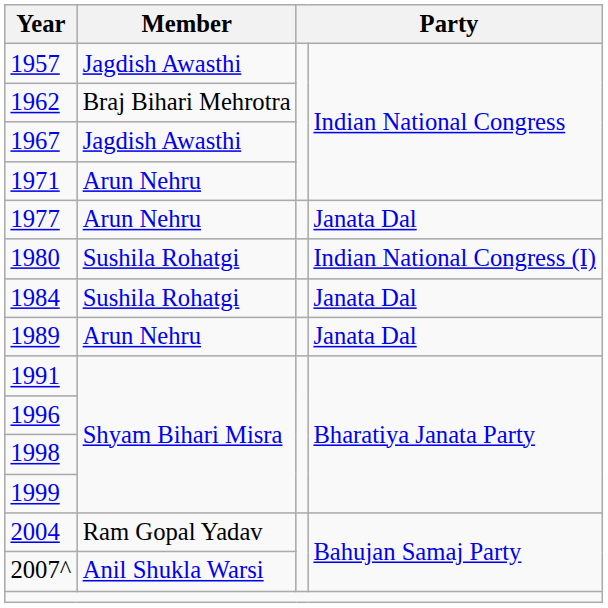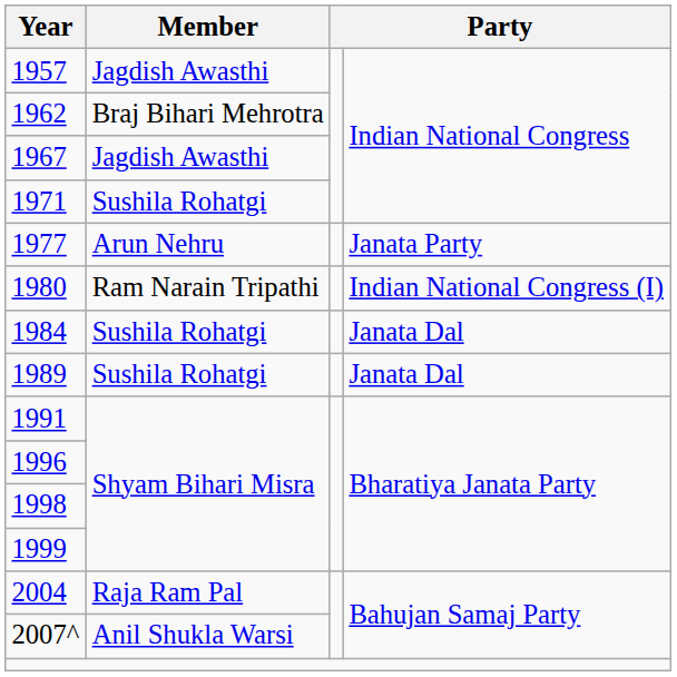1971 | Member: Arun Nehru -> Sushila Rohatgi
1977 | column 4: Janata Dal -> Janata Party
1980 | Member: Sushila Rohatgi -> Ram Narain Tripathi
1989 | Member: Arun Nehru -> Sushila Rohatgi
2004 | Member: Ram Gopal Yadav -> Raja Ram Pal
